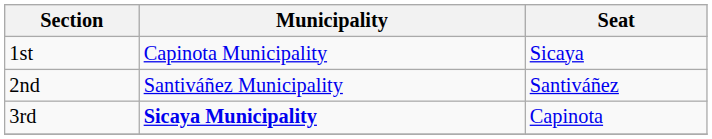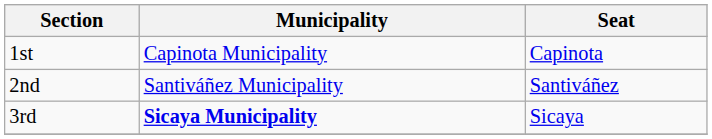1st | Seat: Sicaya -> Capinota
3rd | Seat: Capinota -> Sicaya
